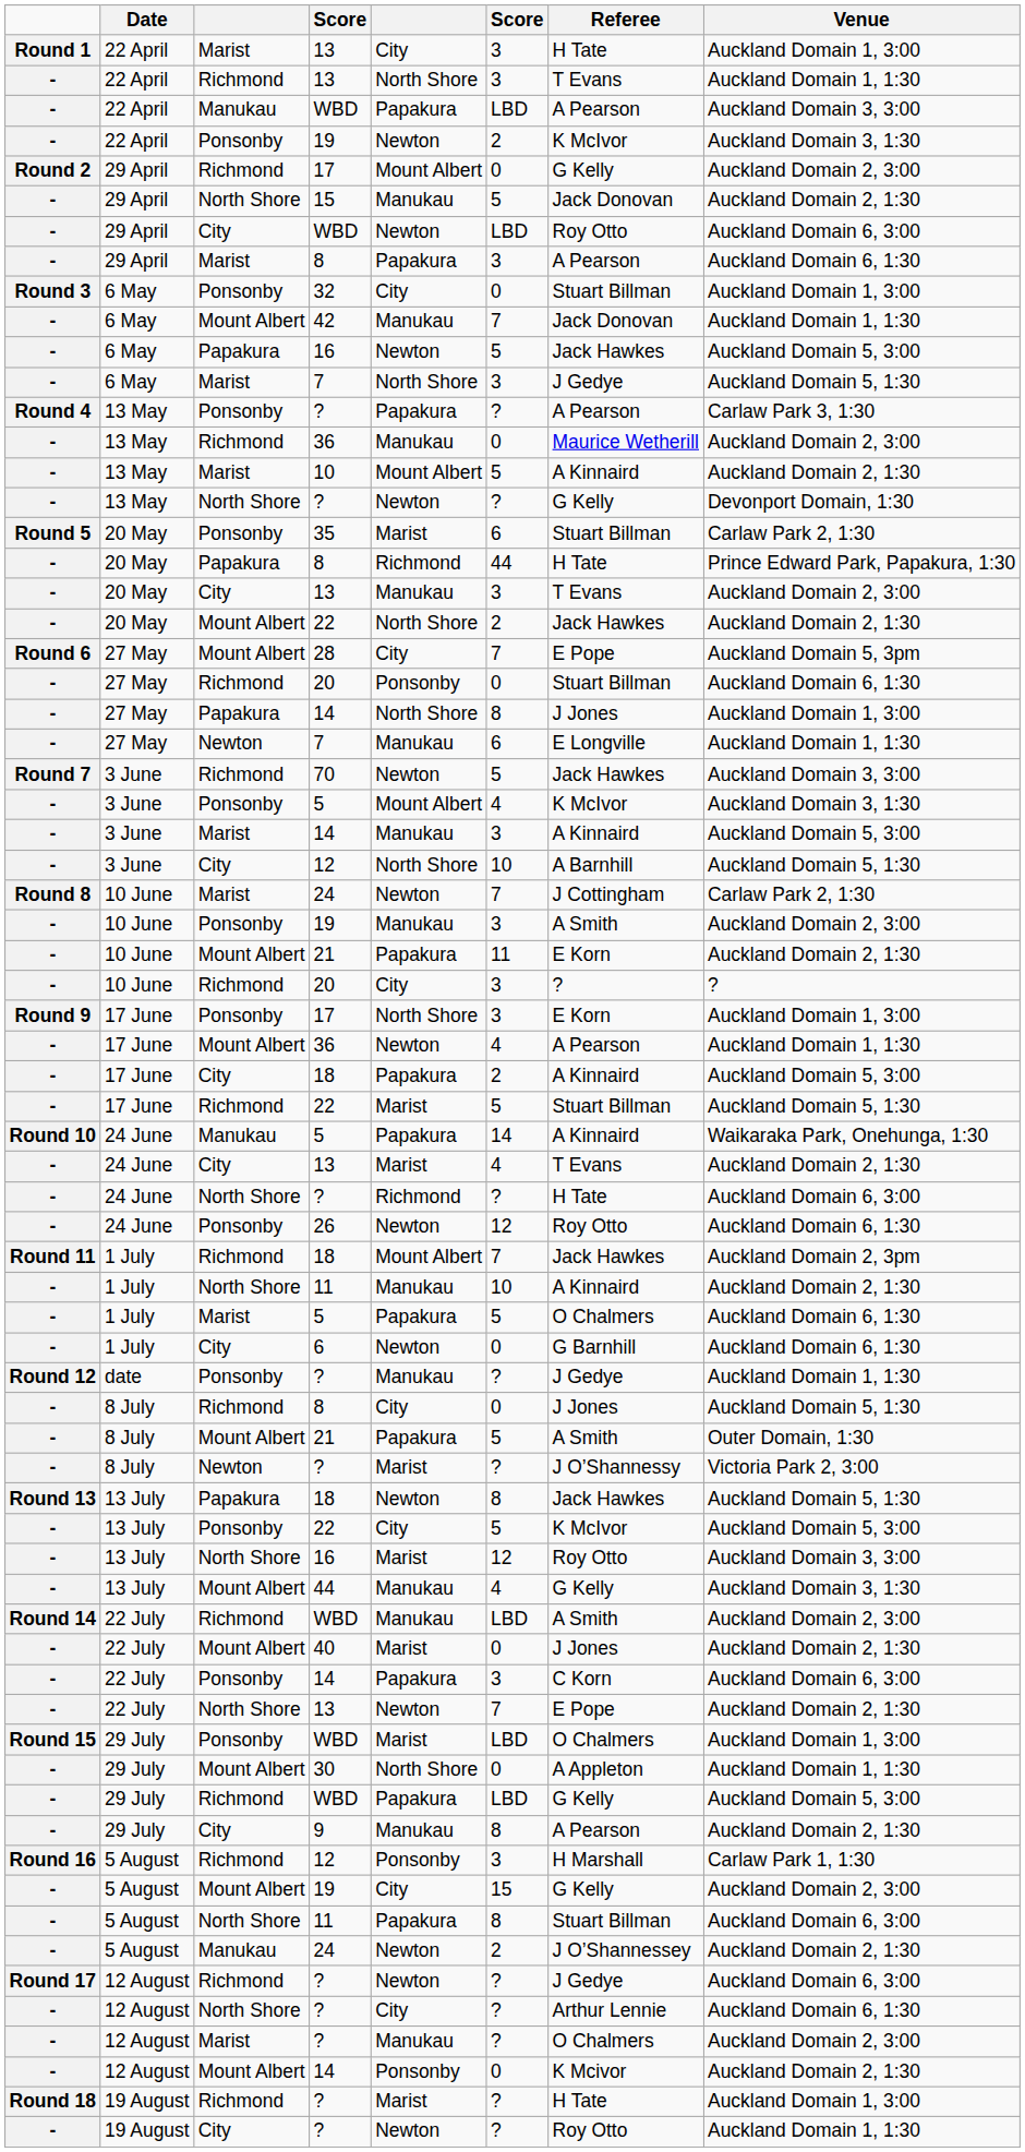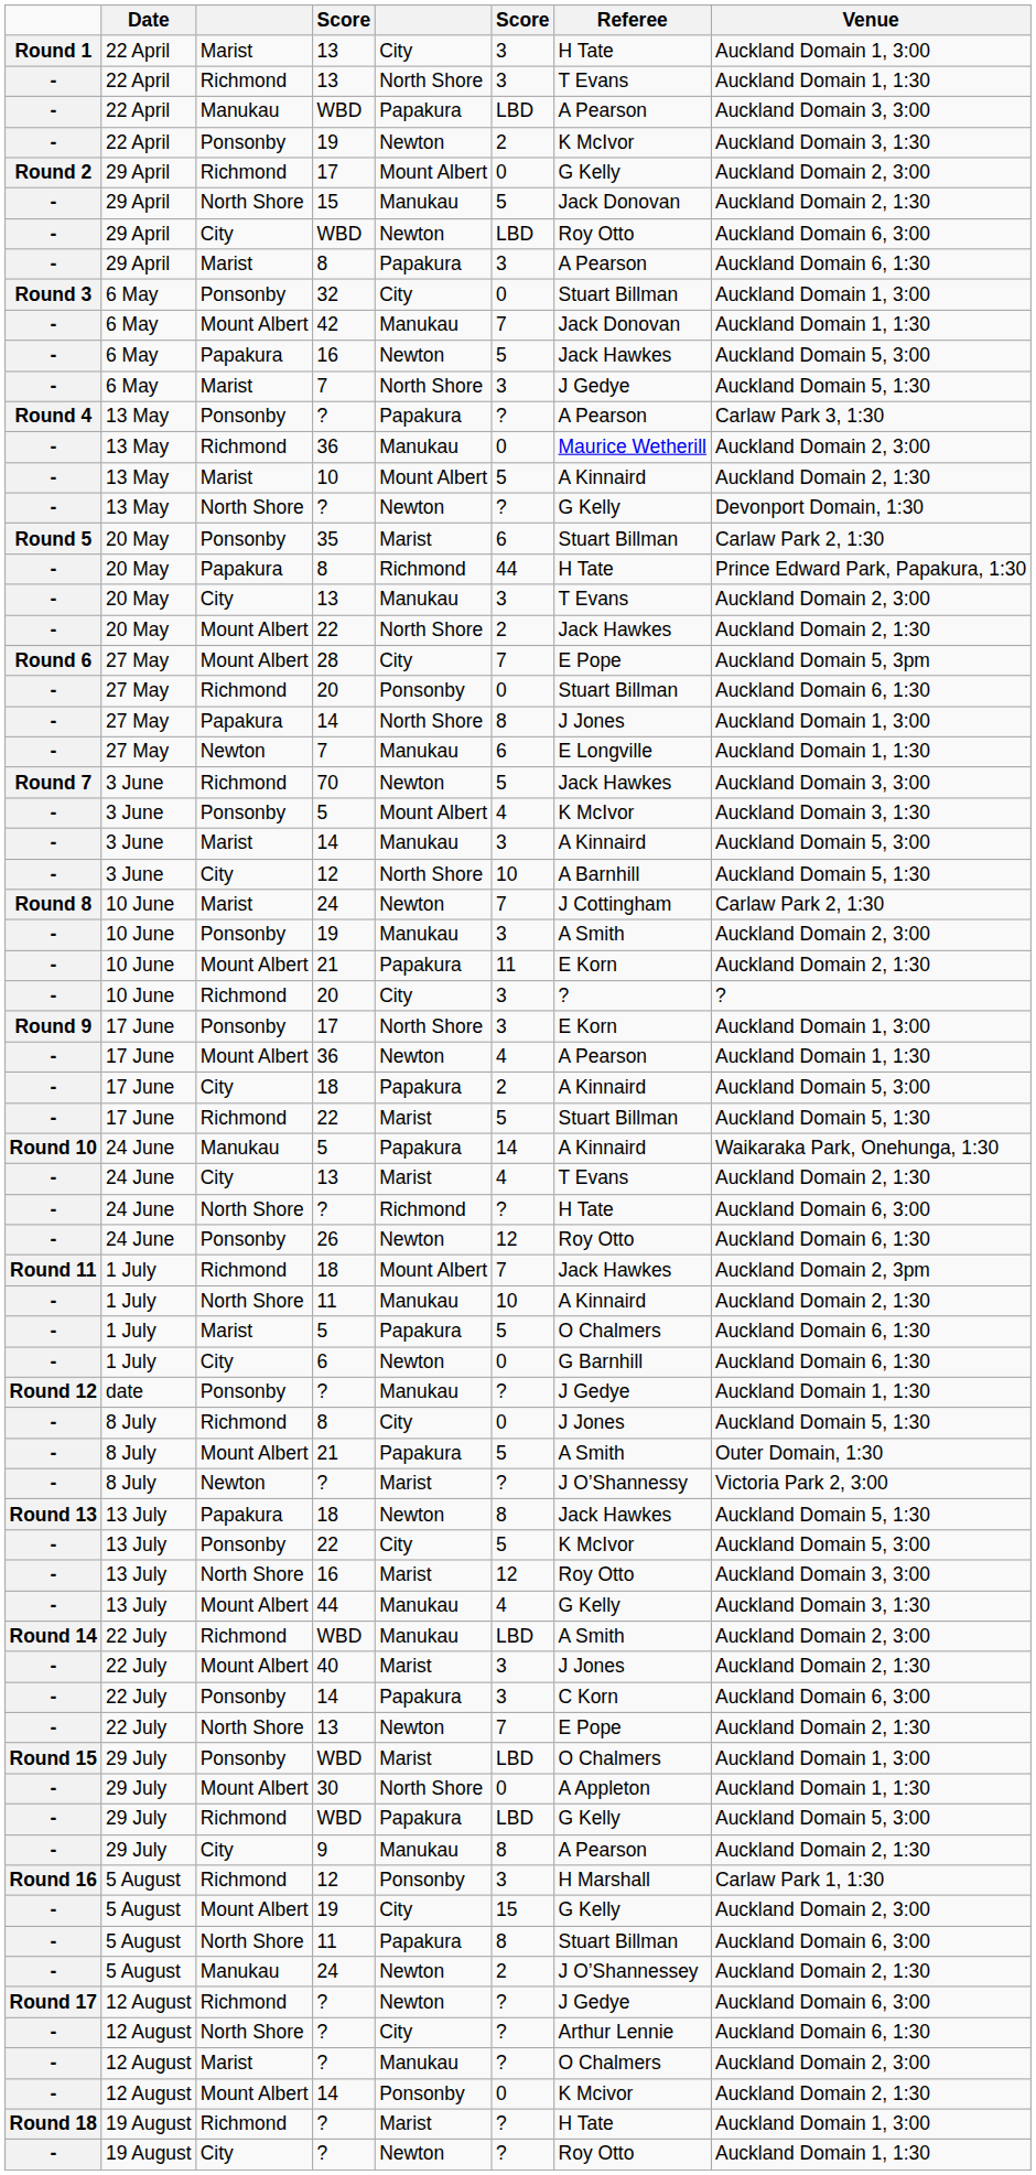40 | column 6: 0 -> 3
